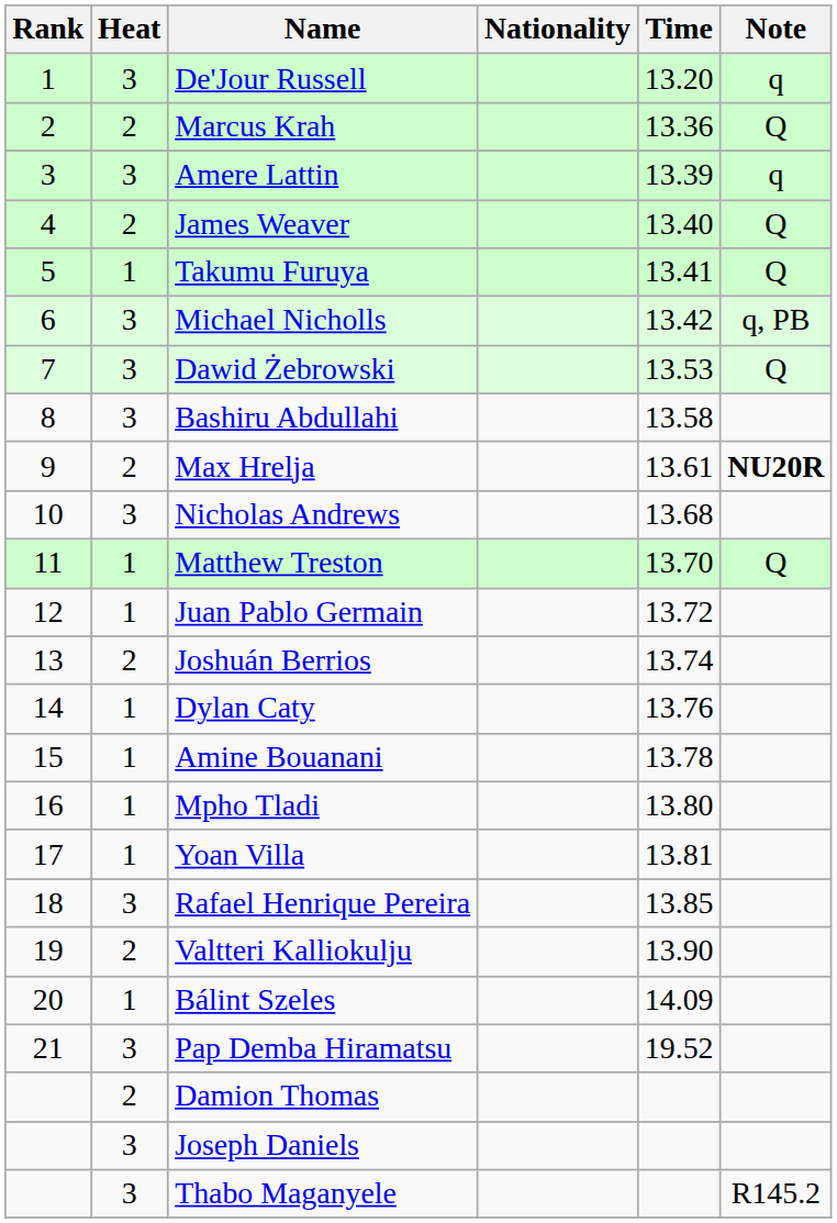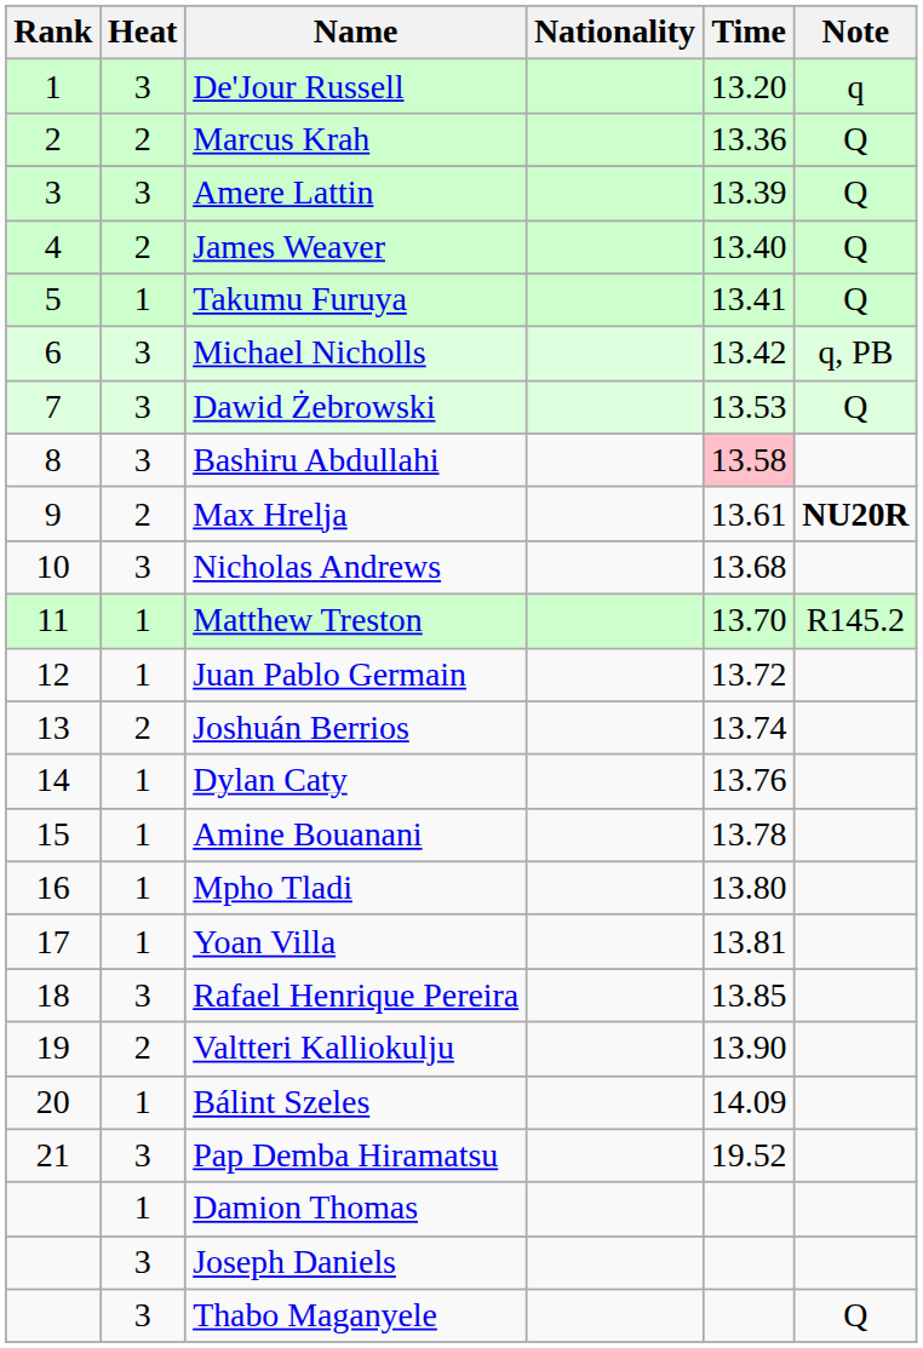Amere Lattin | Note: q -> Q
Bashiru Abdullahi | Time: no background -> pink background
Matthew Treston | Note: Q -> R145.2
Damion Thomas | Heat: 2 -> 1
Thabo Maganyele | Note: R145.2 -> Q
